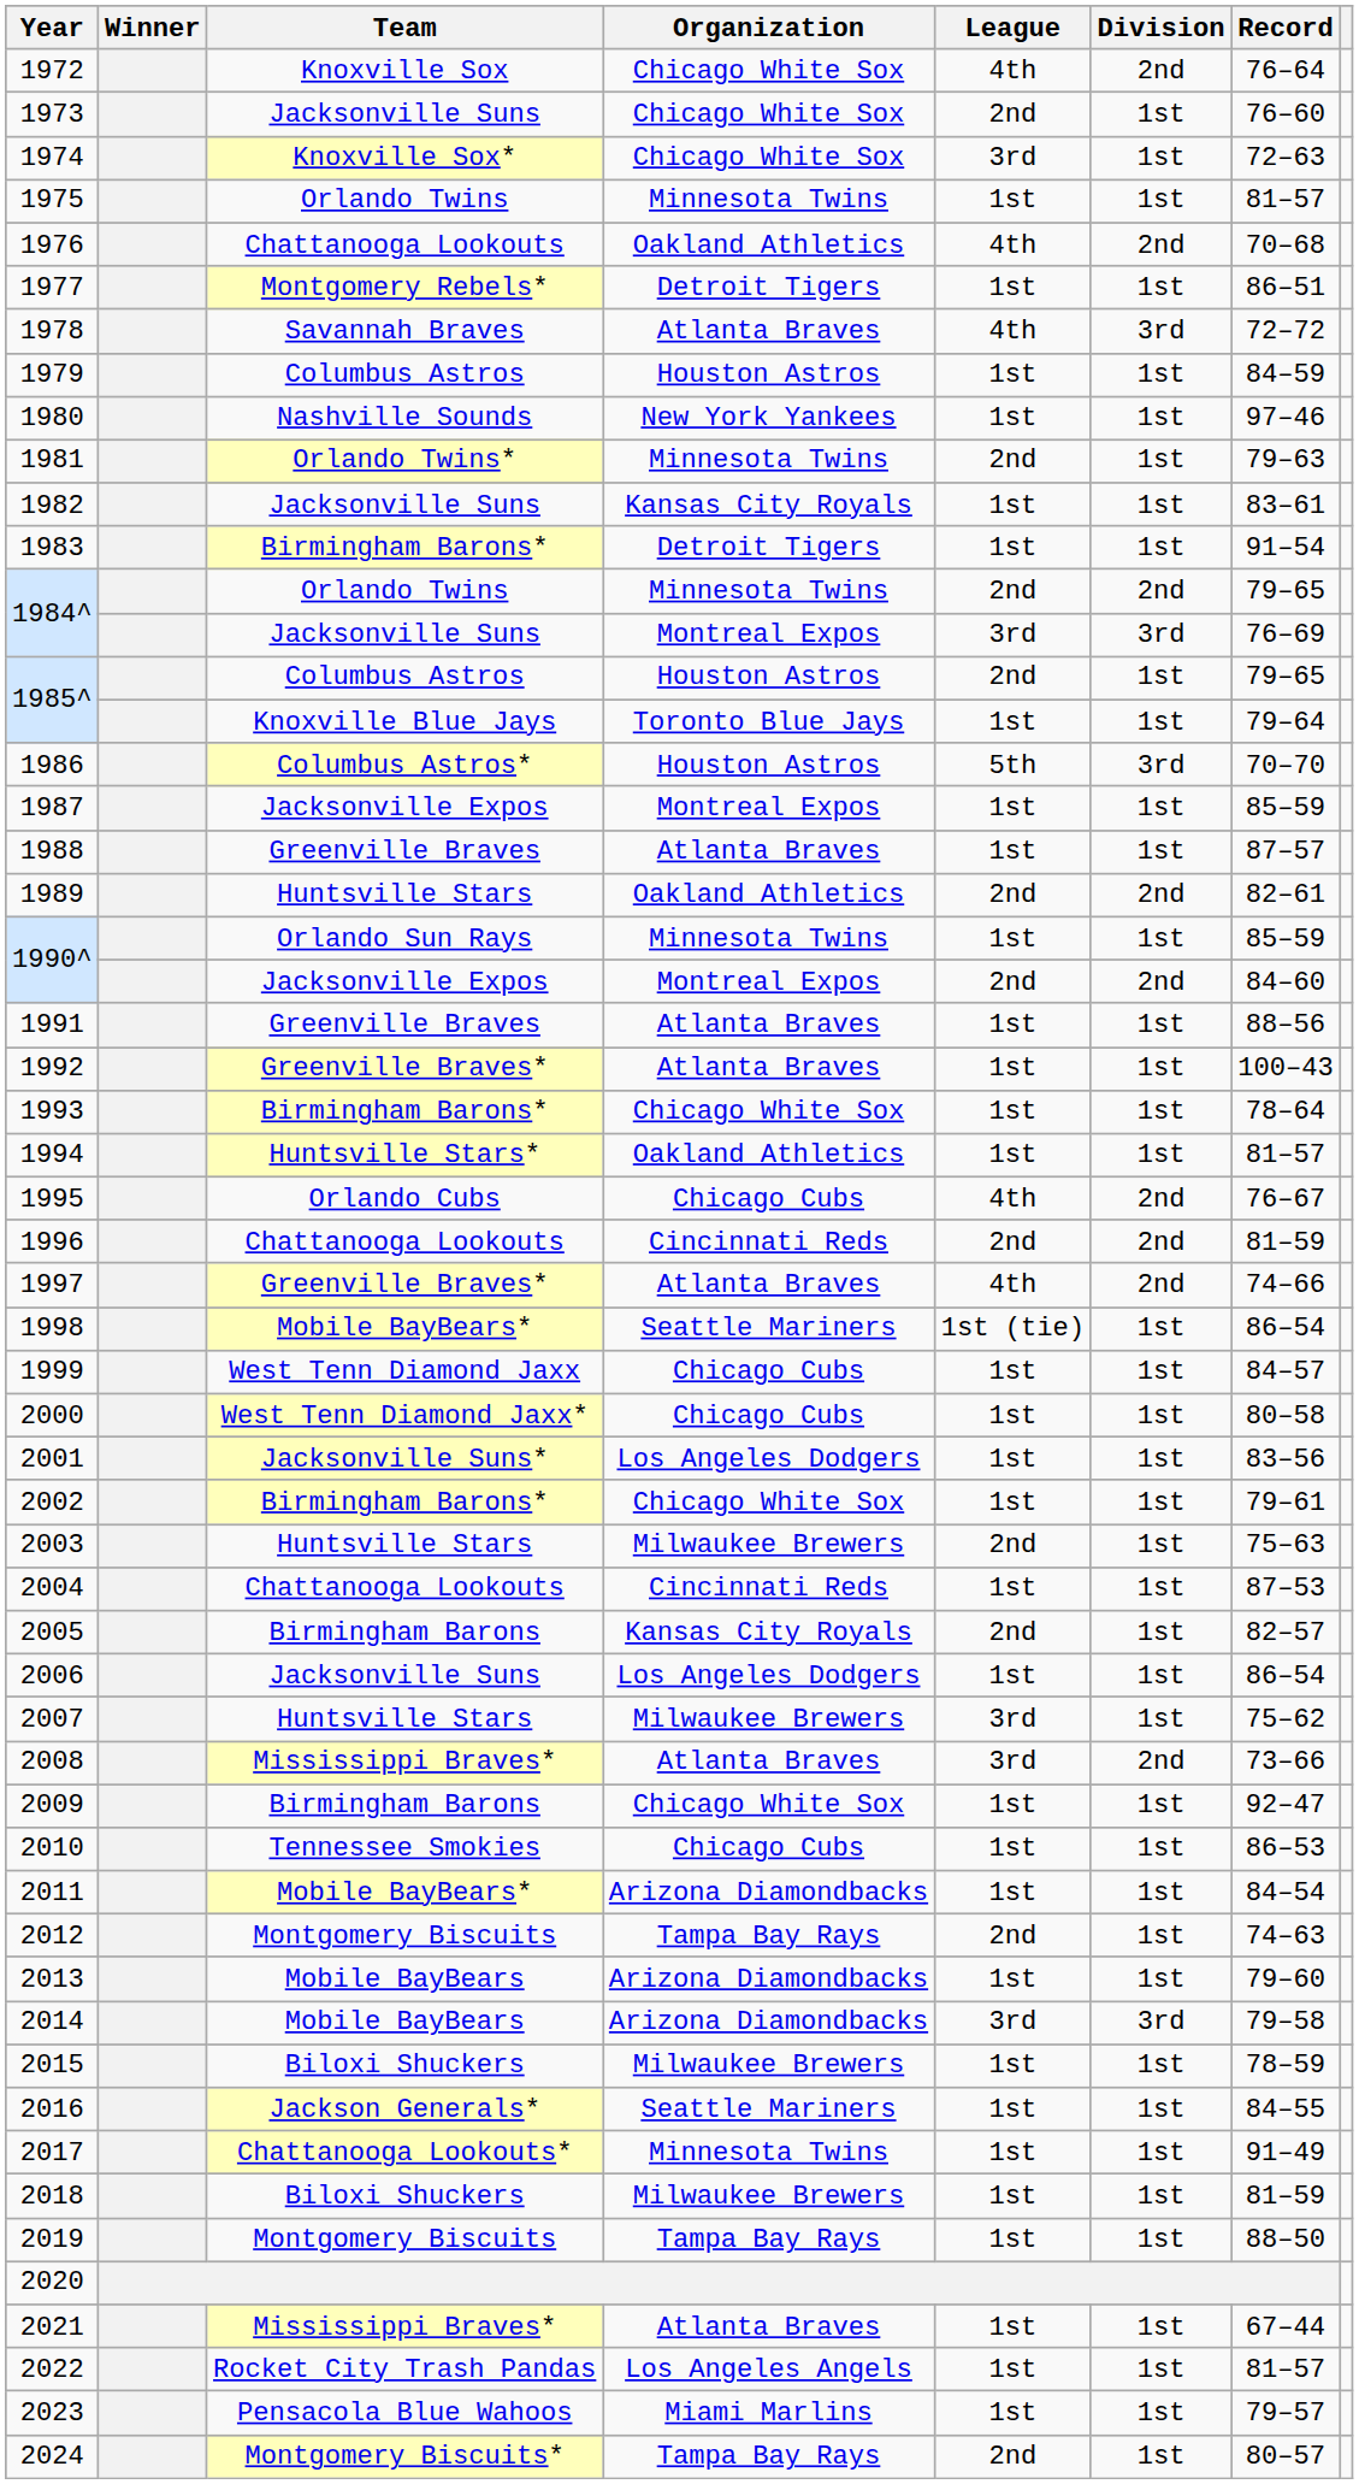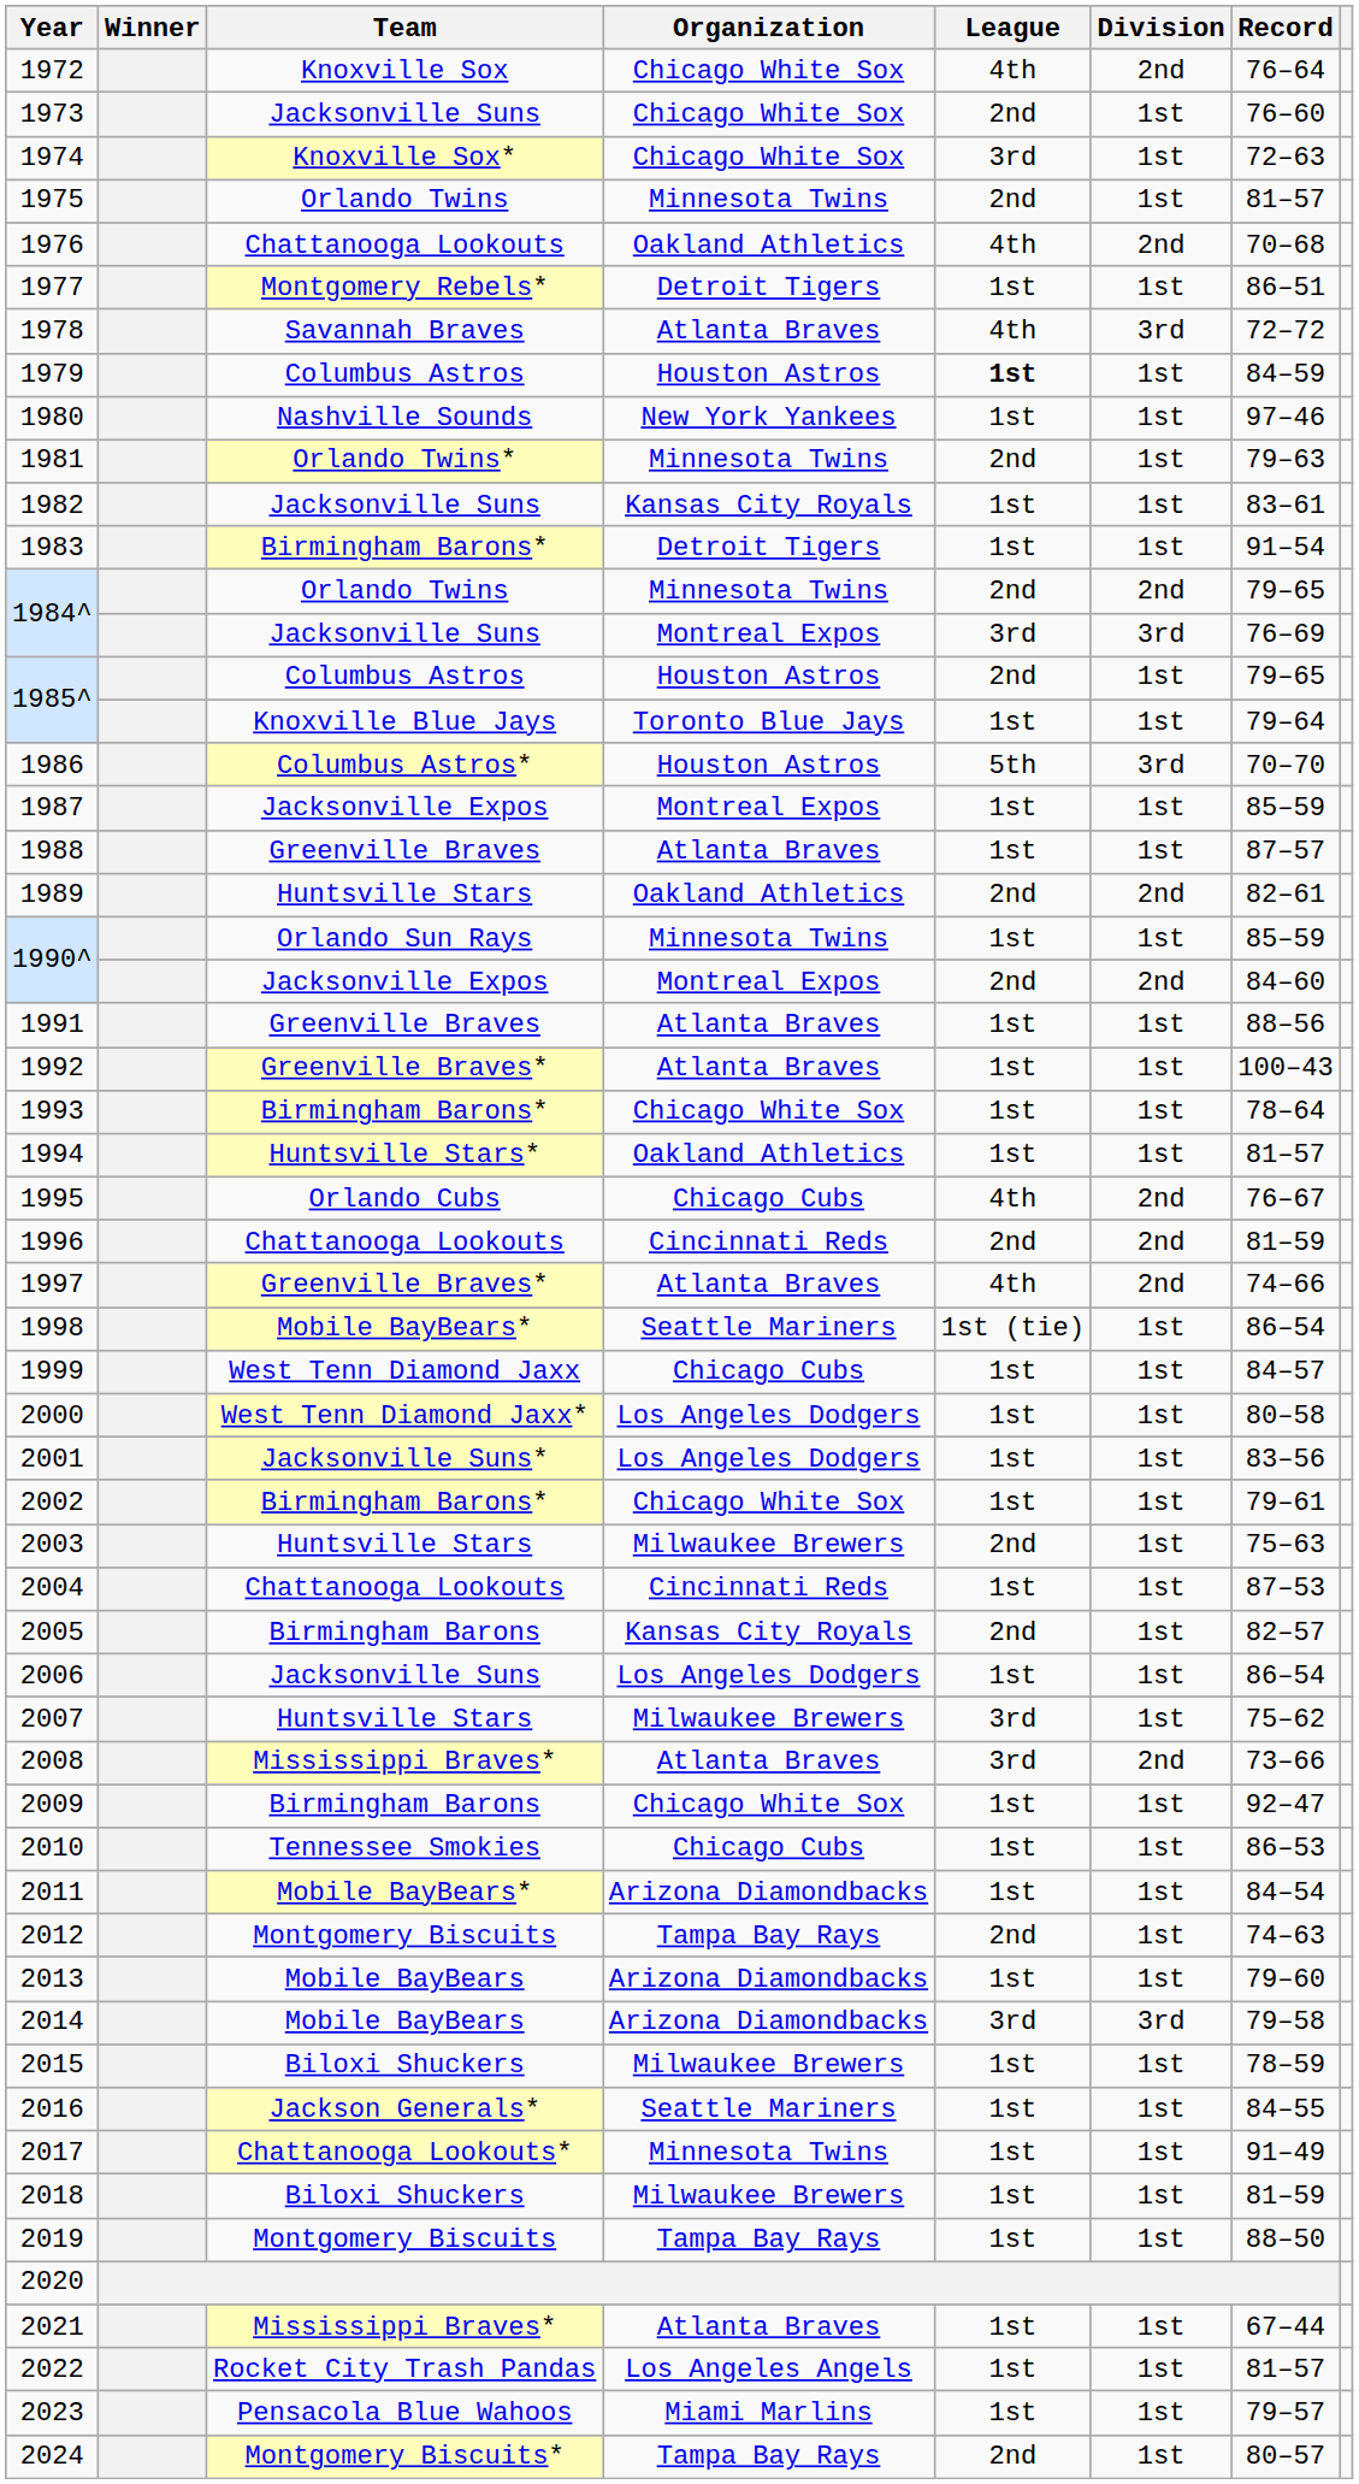1975 | League: 1st -> 2nd
1979 | League: normal -> bold
2000 | Organization: Chicago Cubs -> Los Angeles Dodgers
